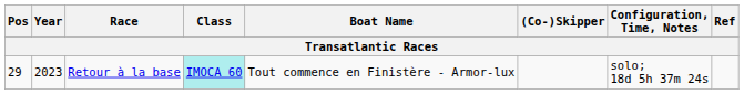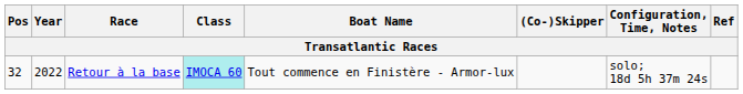Retour à la base | Pos: 29 -> 32
Retour à la base | Year: 2023 -> 2022
